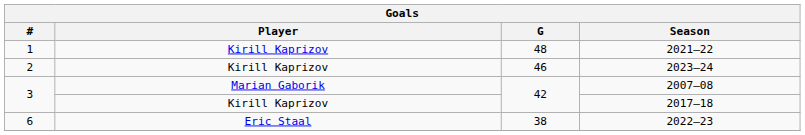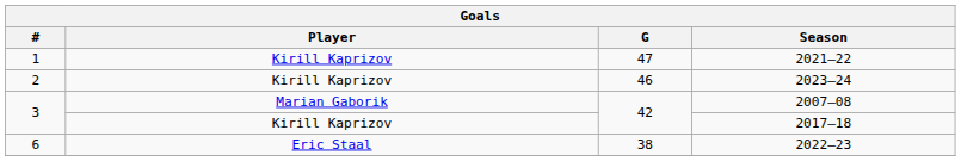2021–22 | G: 48 -> 47
